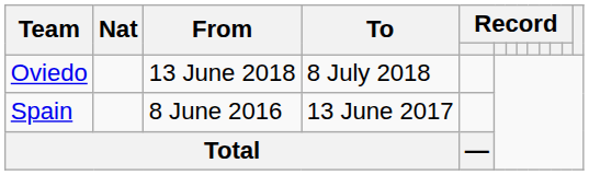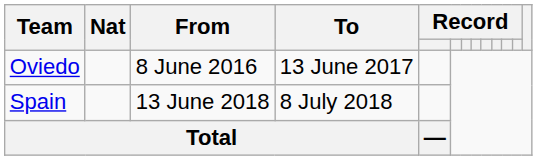Oviedo | From: 13 June 2018 -> 8 June 2016
Oviedo | To: 8 July 2018 -> 13 June 2017
Spain | From: 8 June 2016 -> 13 June 2018
Spain | To: 13 June 2017 -> 8 July 2018
